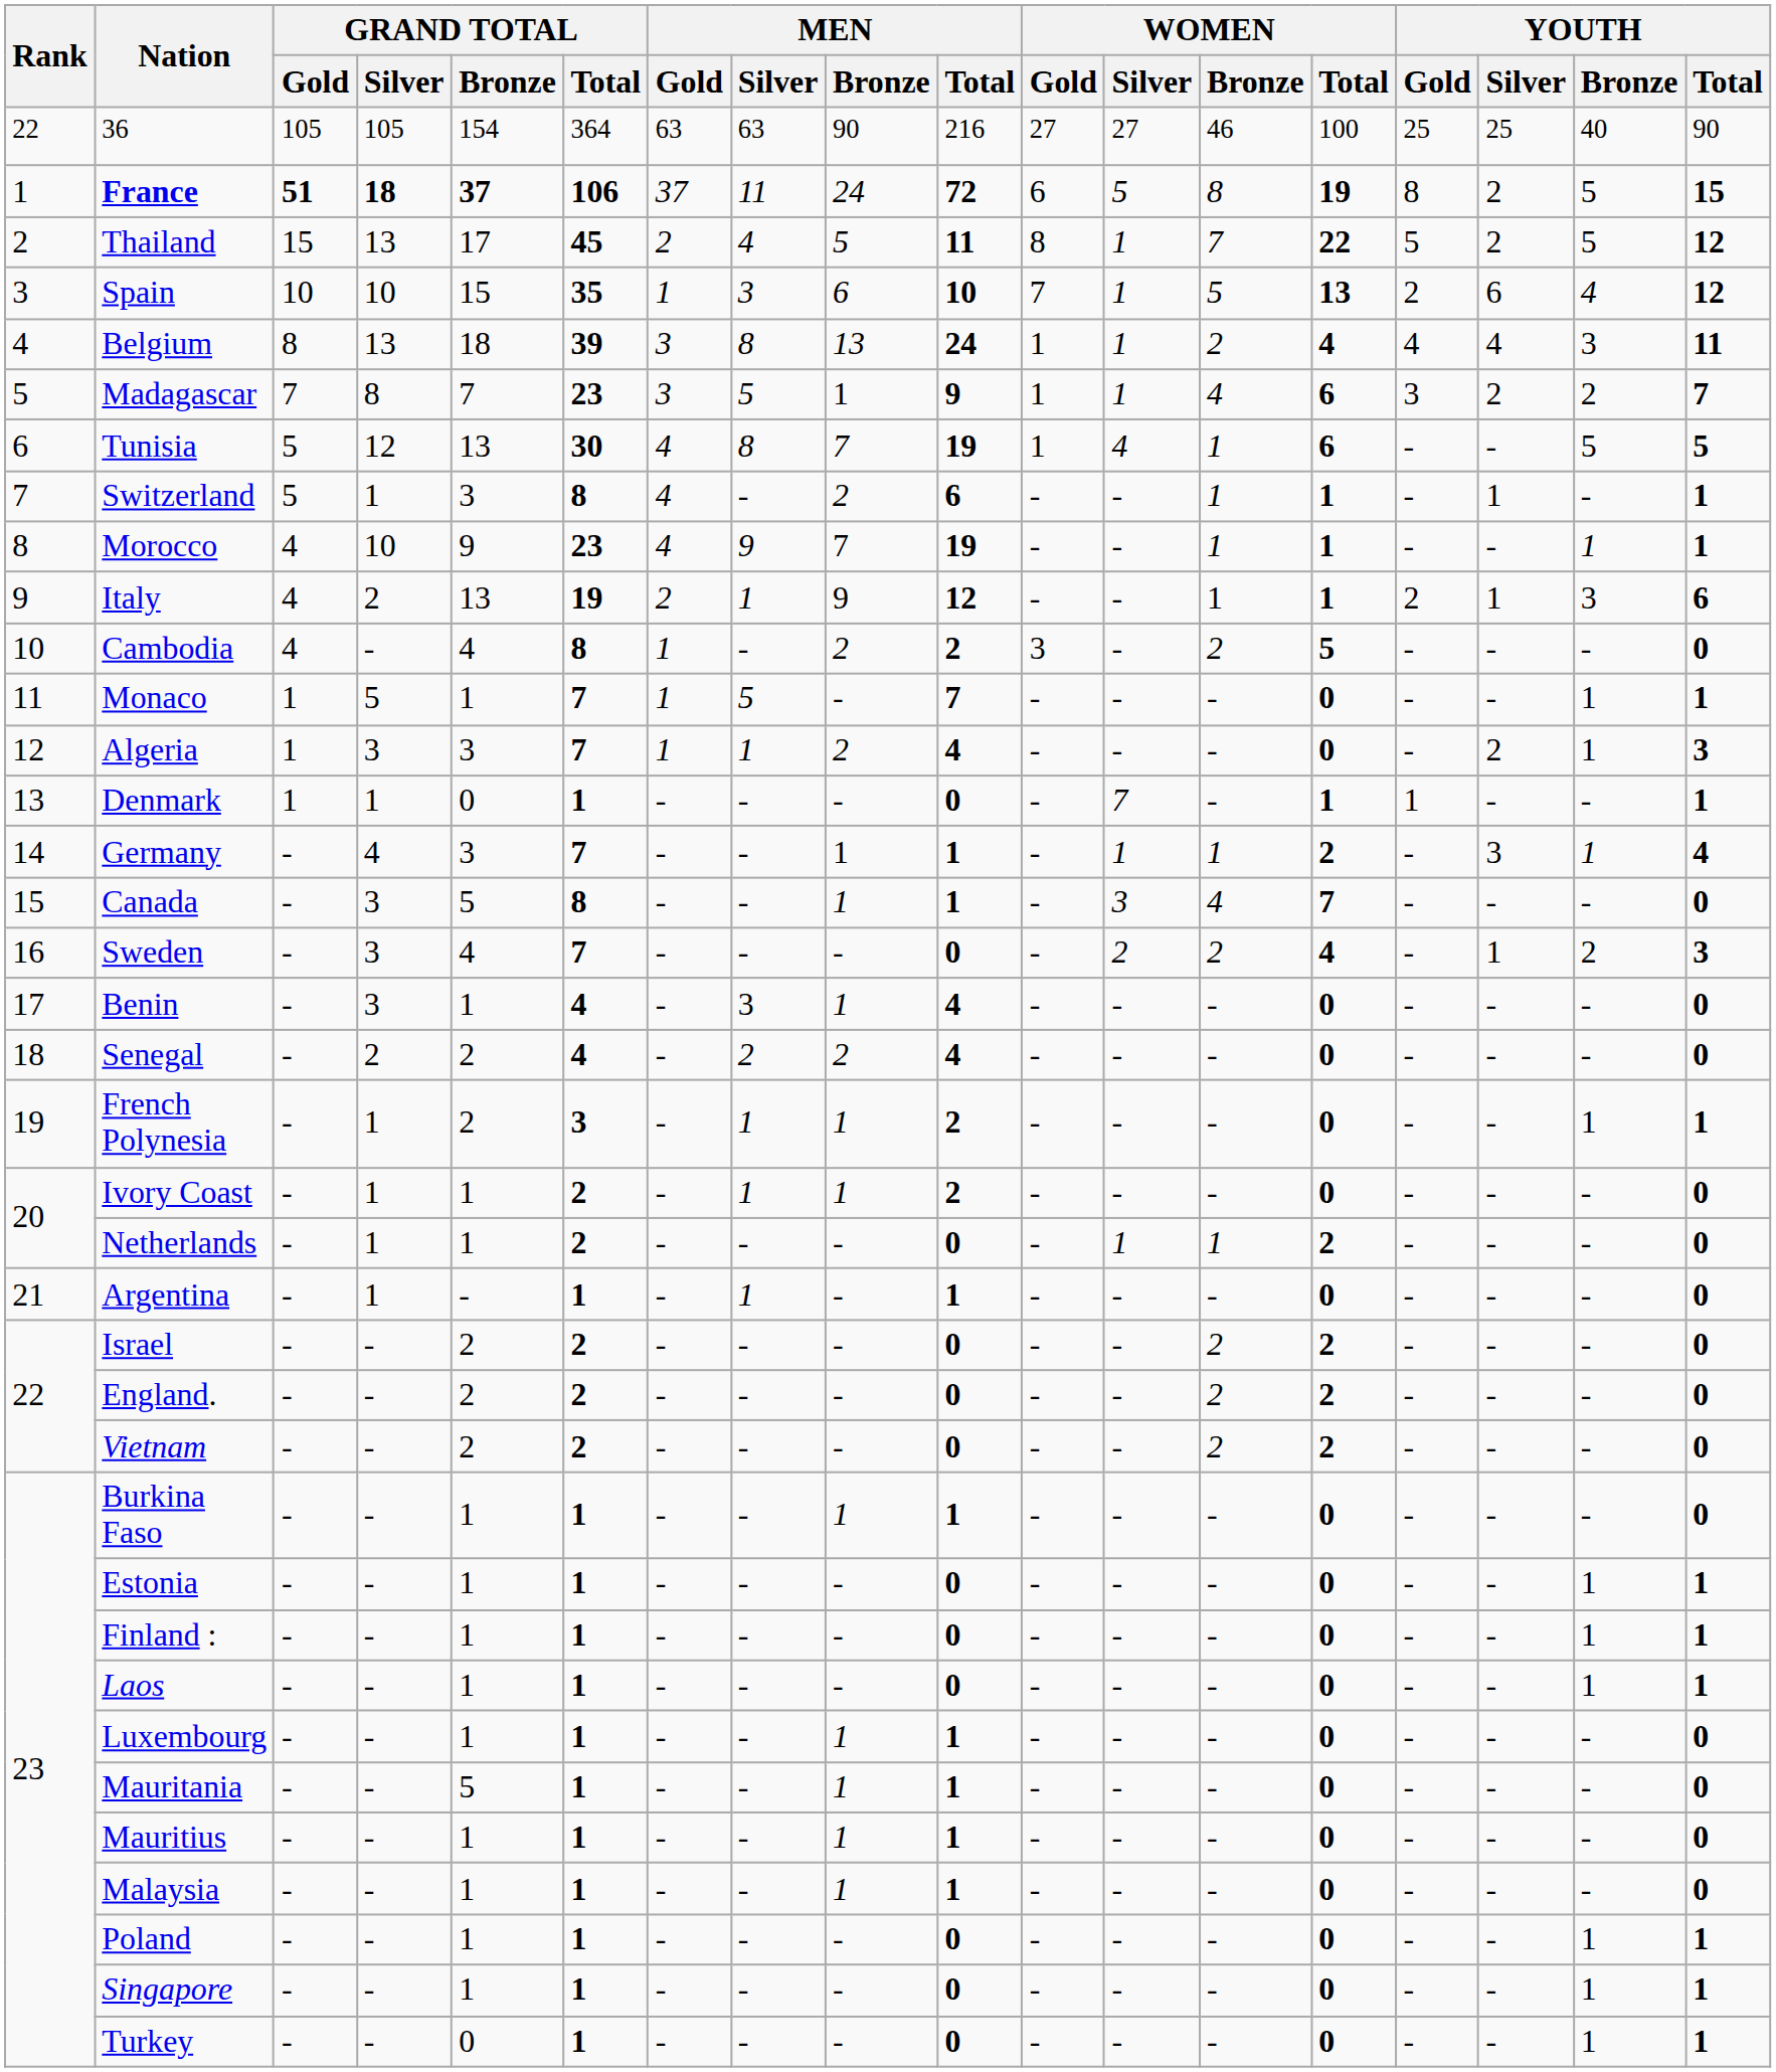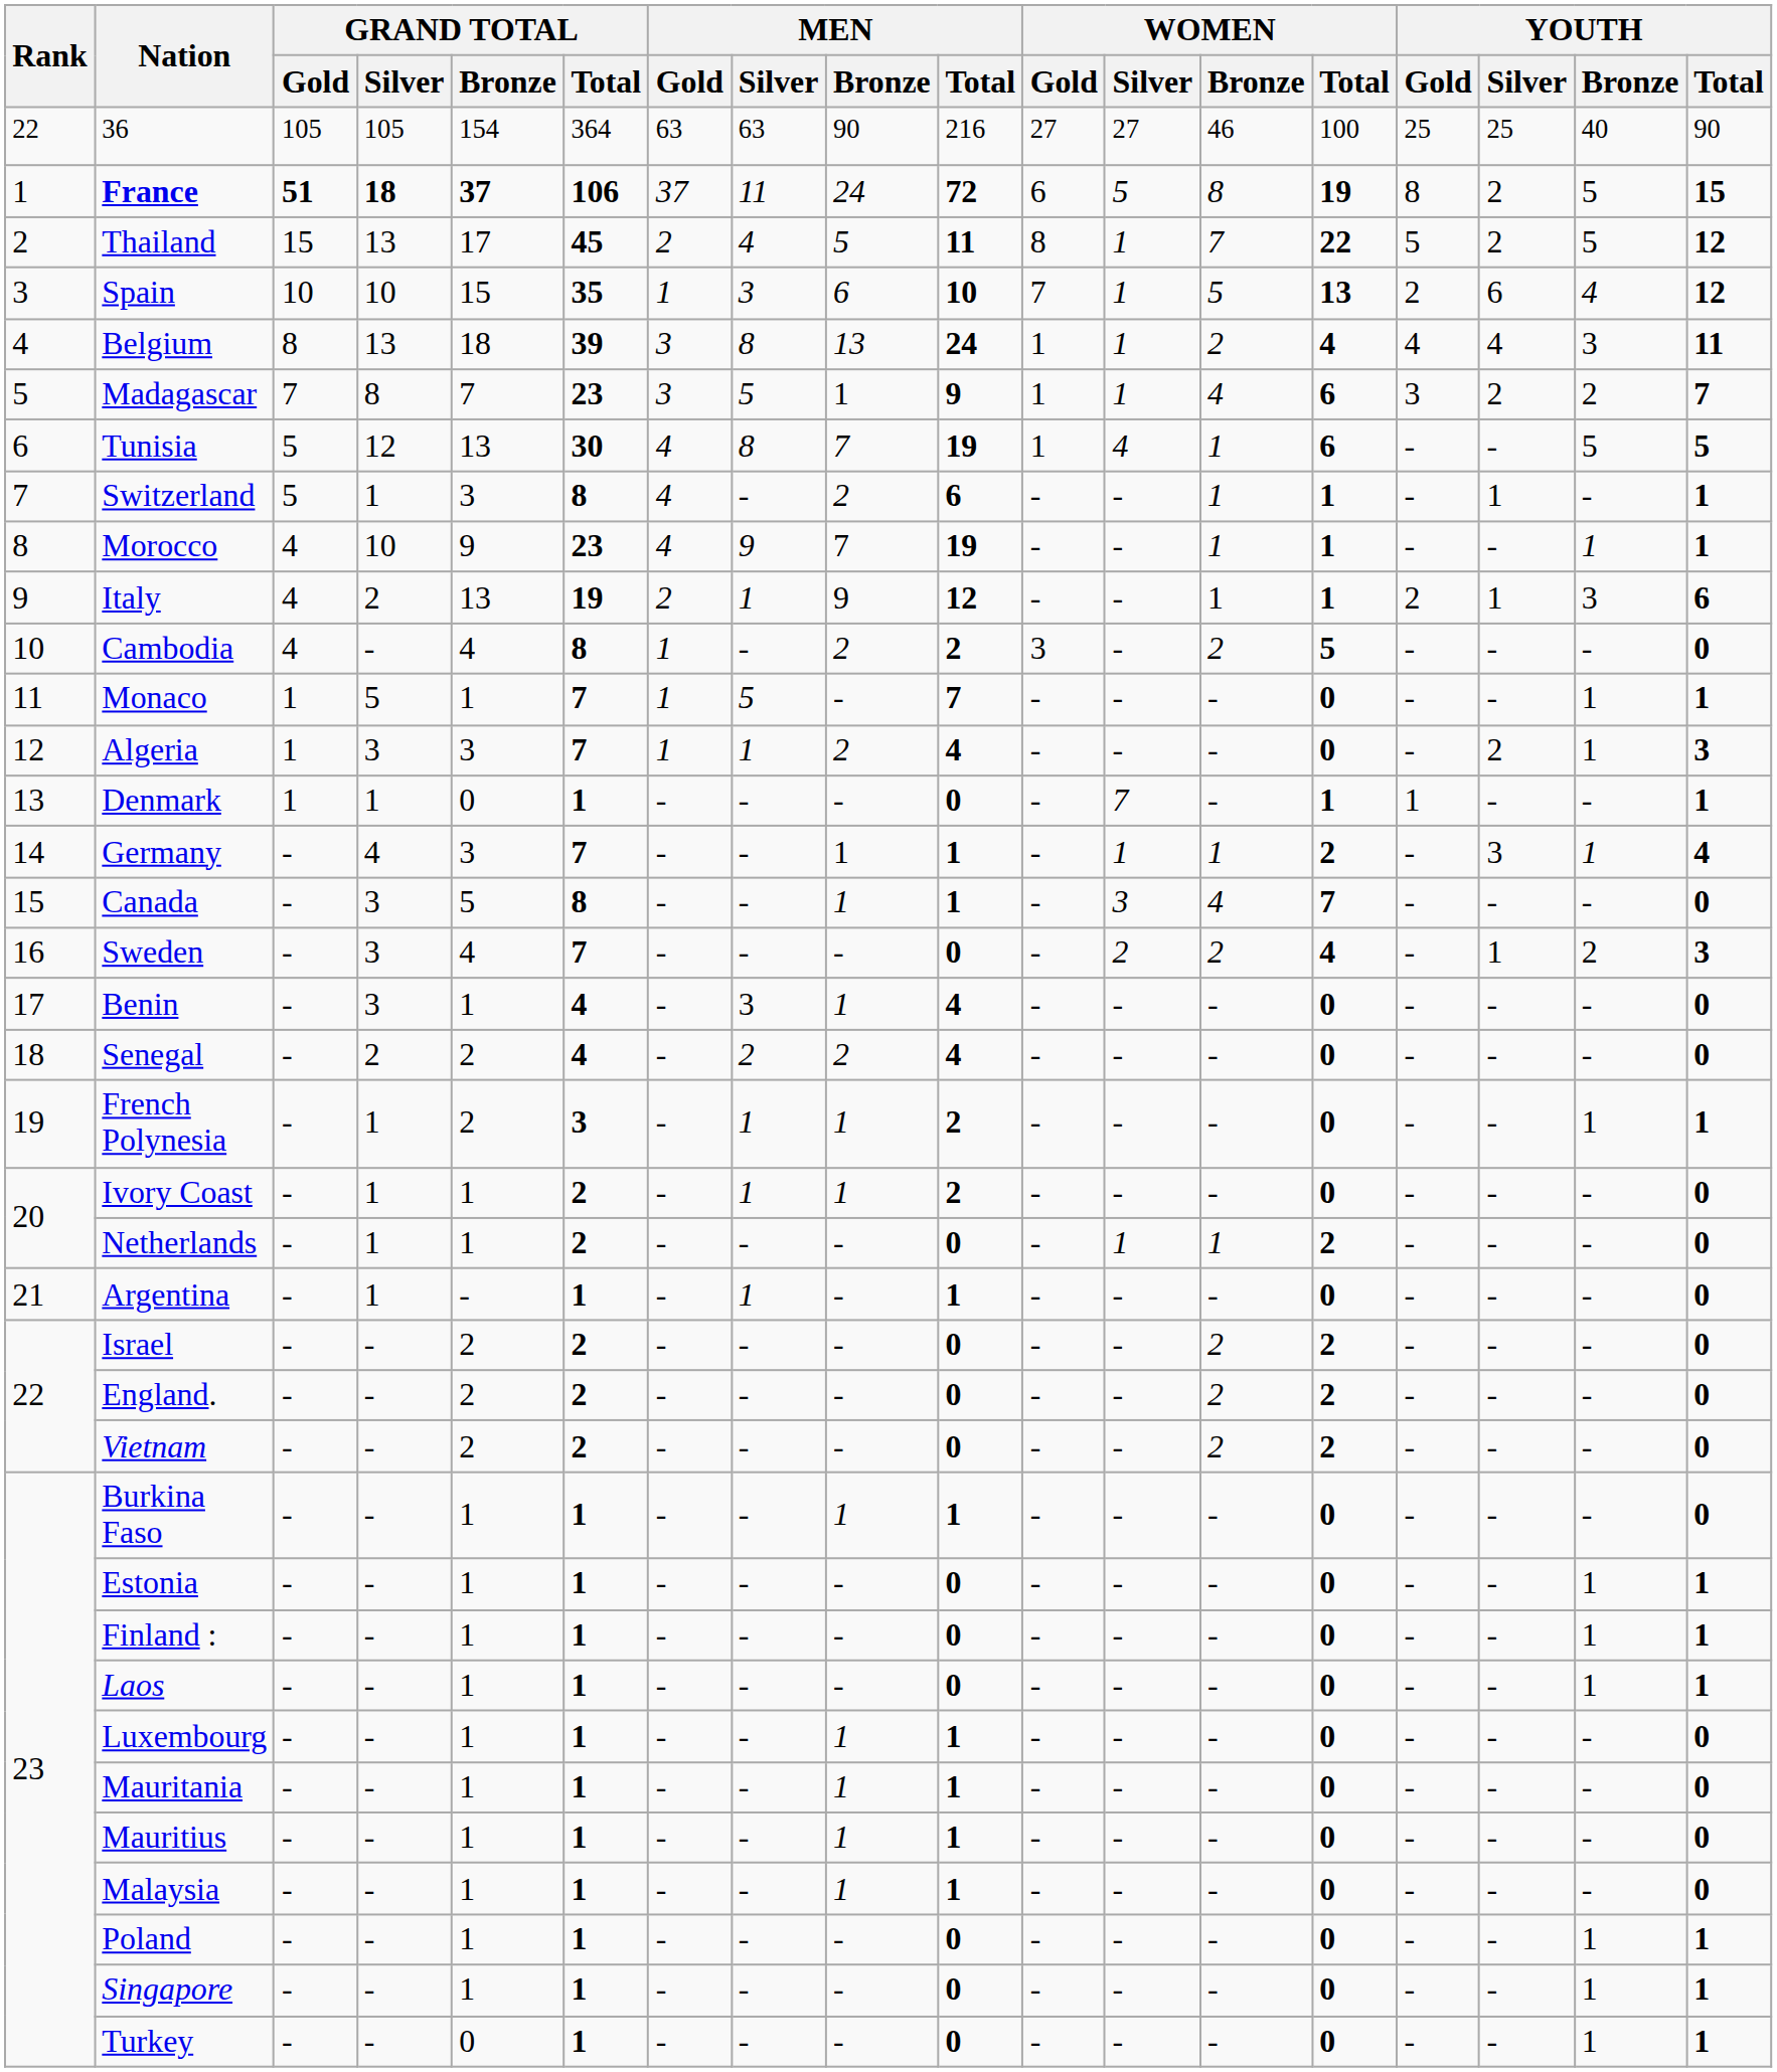Mauritania | GRAND TOTAL / Bronze: 5 -> 1
